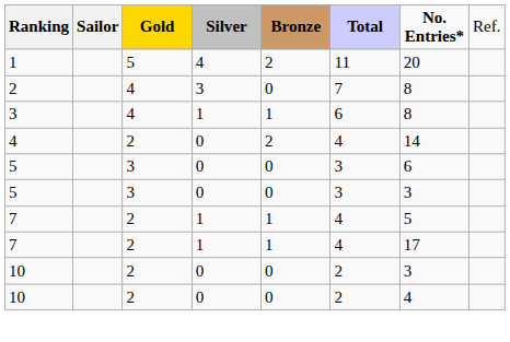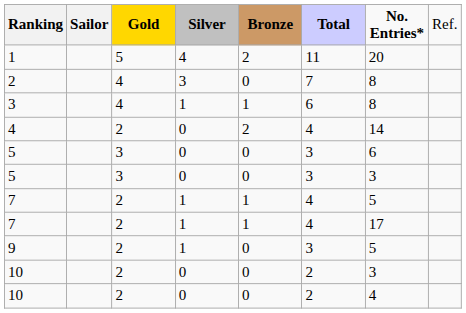+ row: 9 | 2 | 1 | 0 | 3 | 5
